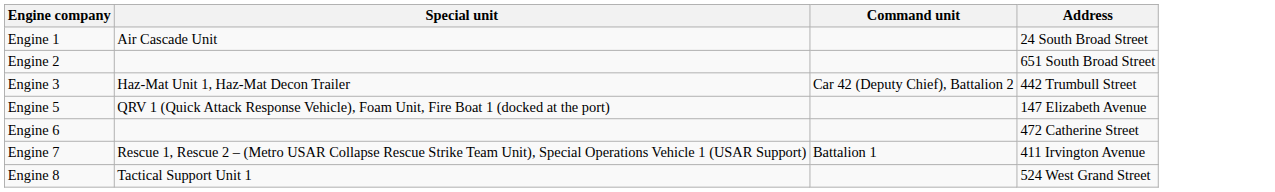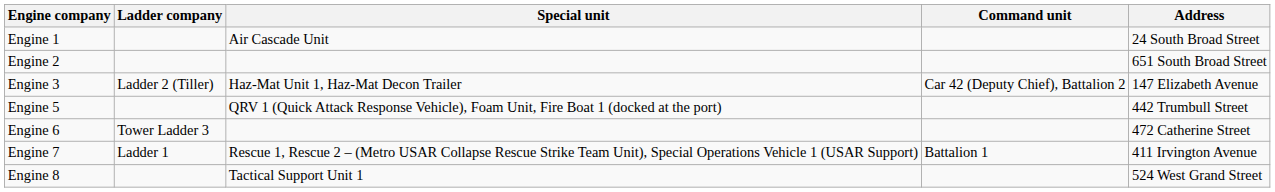+ column: Ladder company | Ladder 2 (Tiller) | Tower Ladder 3 | Ladder 1
Engine 3 | Address: 442 Trumbull Street -> 147 Elizabeth Avenue
Engine 5 | Address: 147 Elizabeth Avenue -> 442 Trumbull Street
